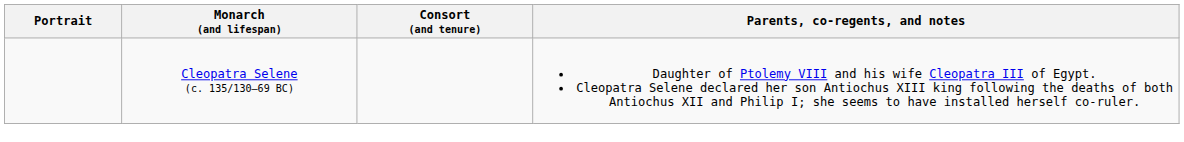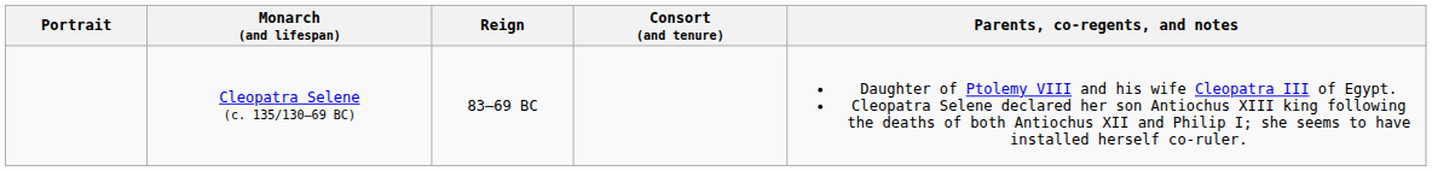+ column: Reign | 83–69 BC
